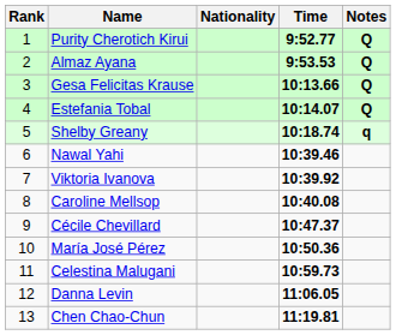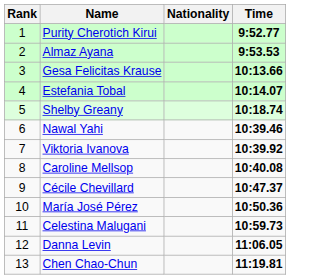- column: Notes | Q | Q | Q | Q | q
